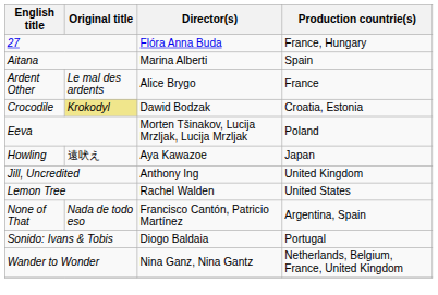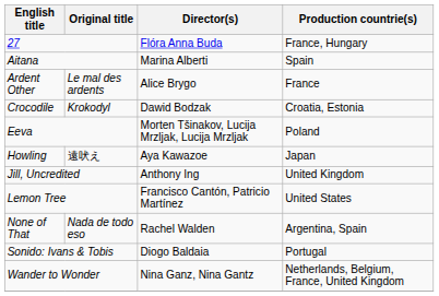Crocodile | Original title: khaki background -> no background
Lemon Tree | Director(s): Rachel Walden -> Francisco Cantón, Patricio Martínez
None of That | Director(s): Francisco Cantón, Patricio Martínez -> Rachel Walden
